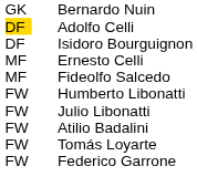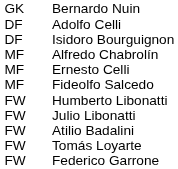Adolfo Celli | column 1: gold background -> no background
+ row: MF | Alfredo Chabrolín
